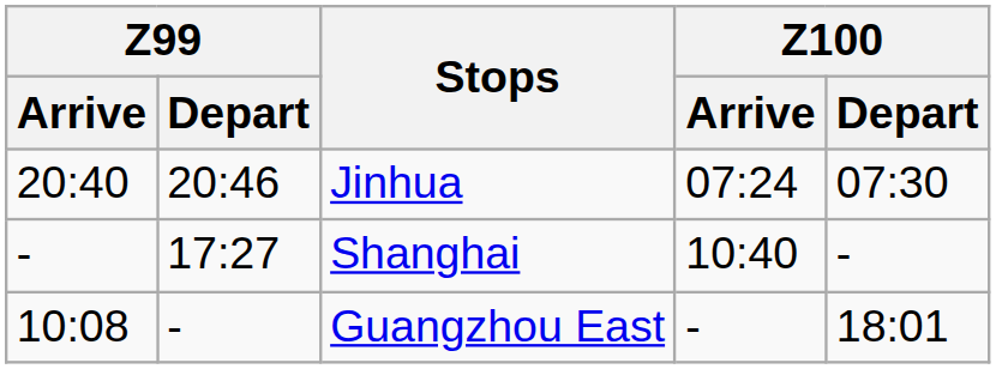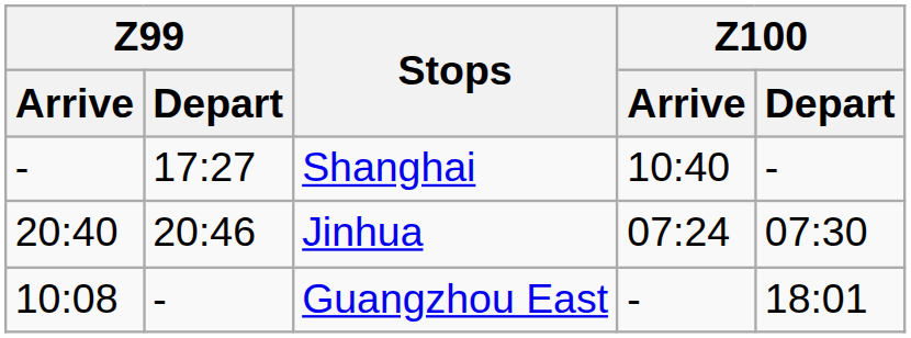rows swapped: Shanghai <-> Jinhua
